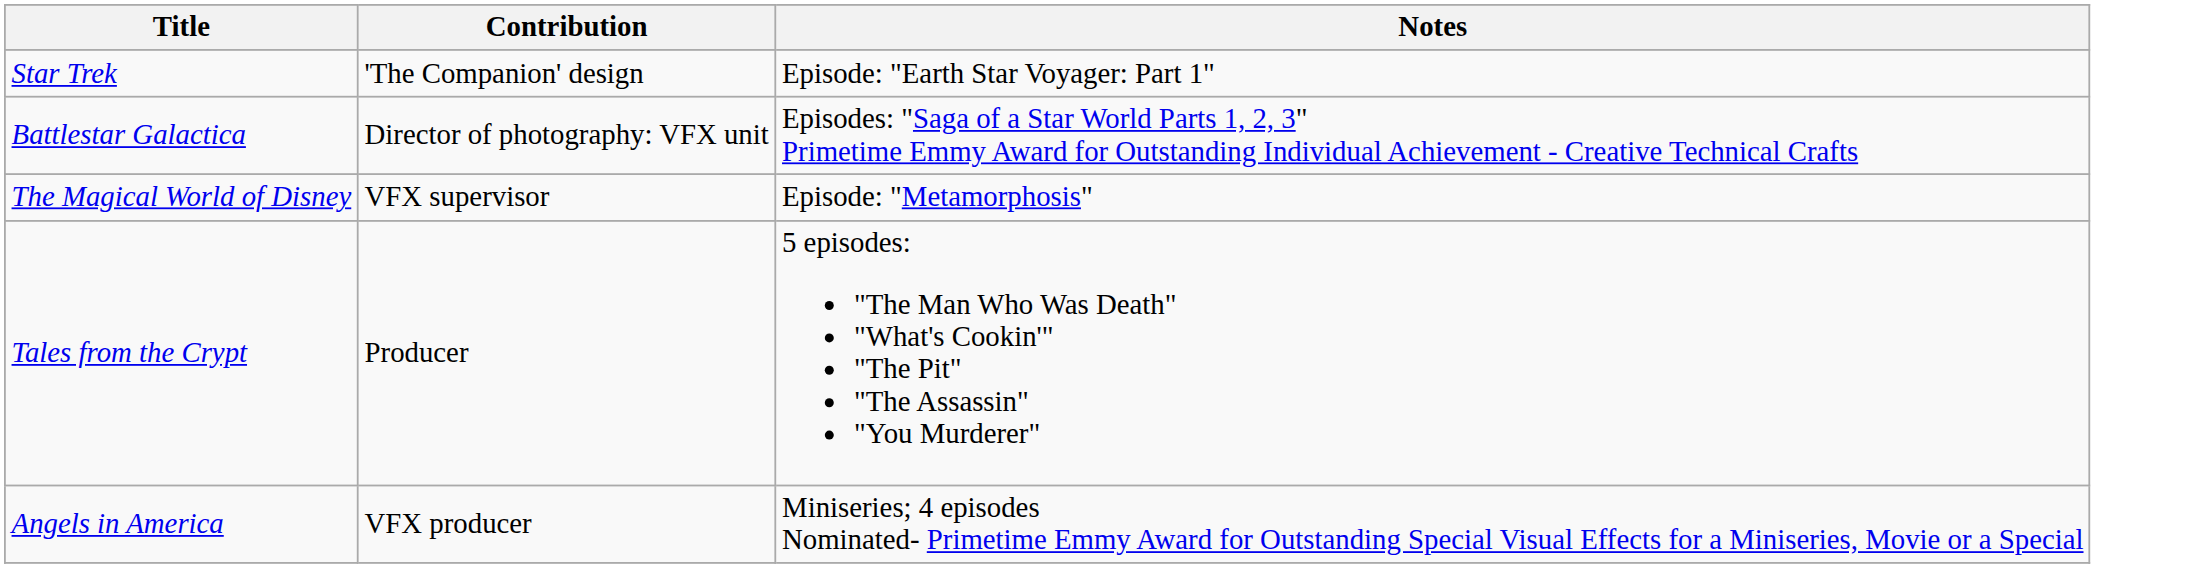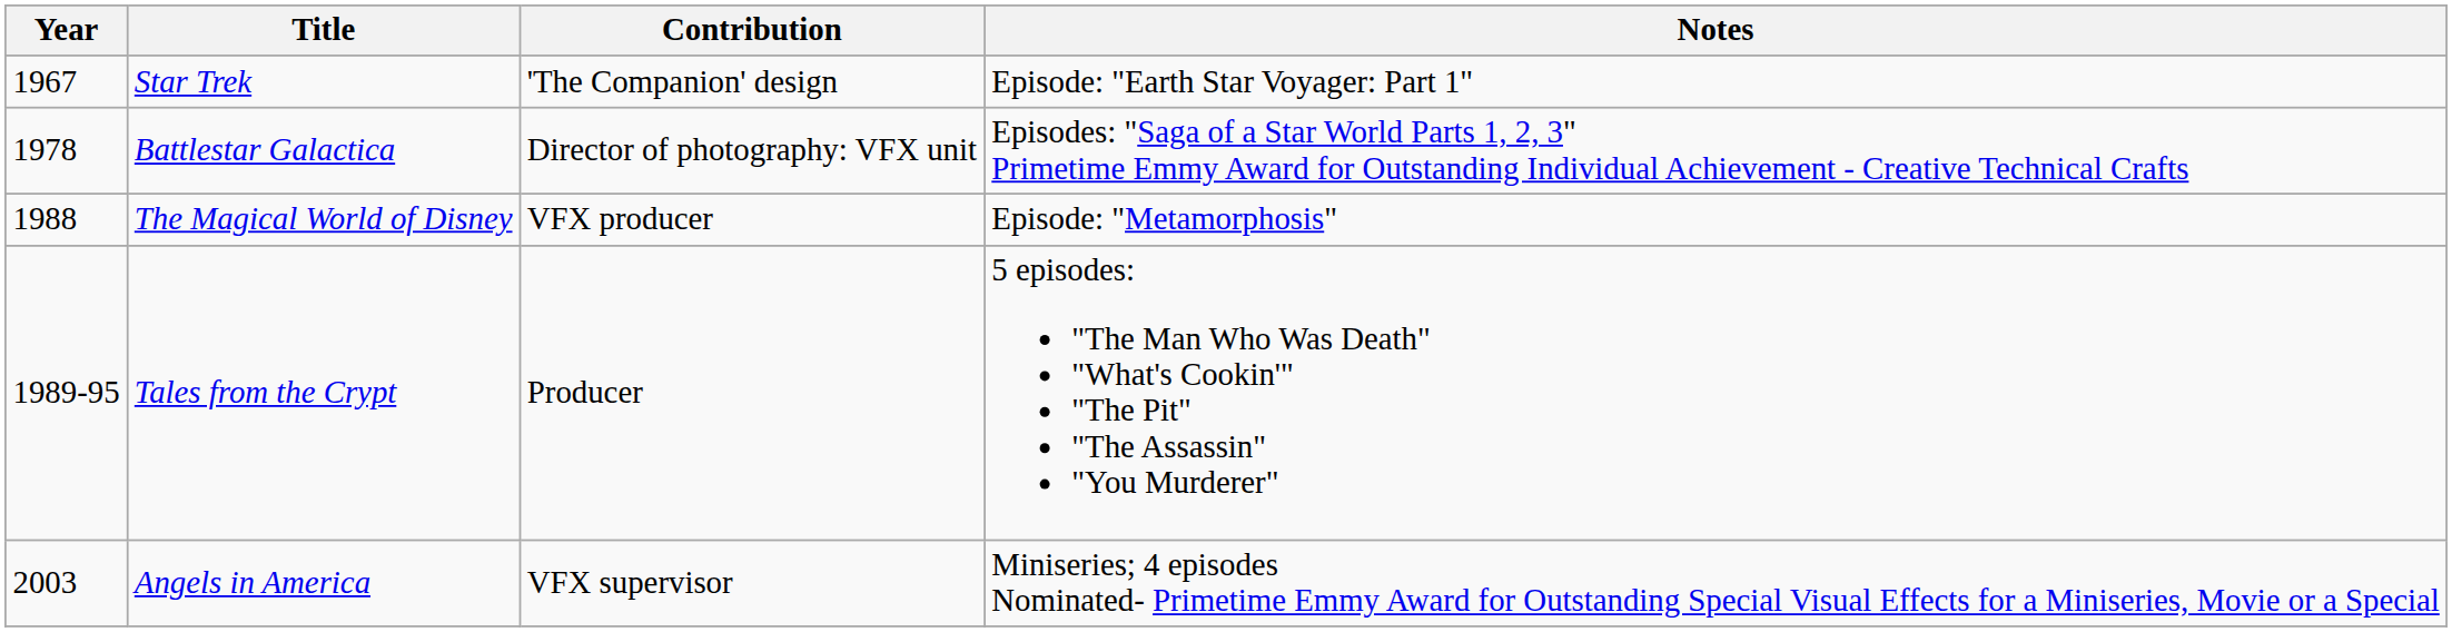+ column: Year | 1967 | 1978 | 1988 | 1989-95 | 2003
The Magical World of Disney | Contribution: VFX supervisor -> VFX producer
Angels in America | Contribution: VFX producer -> VFX supervisor
